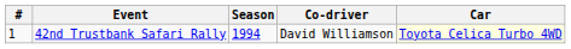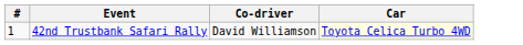- column: Season | 1994
